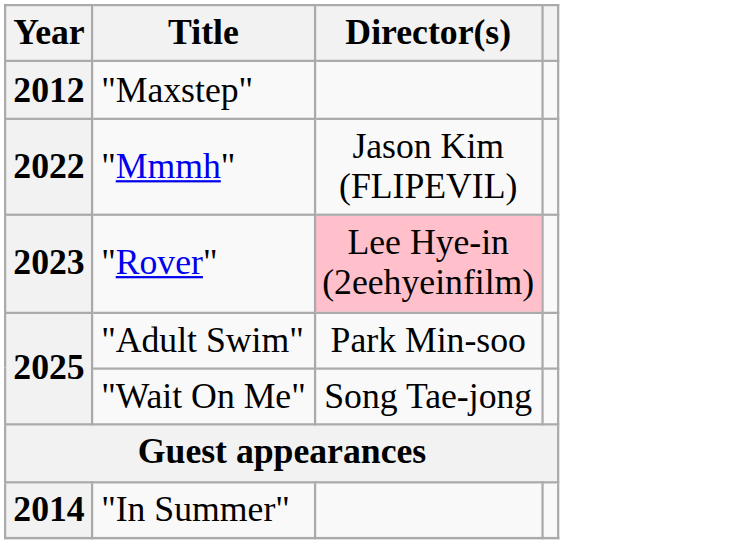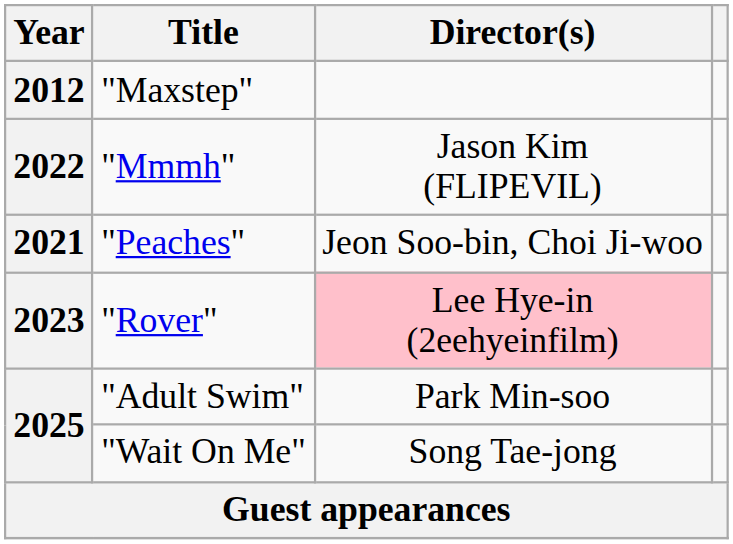+ row: 2021 | "Peaches" | Jeon Soo-bin, Choi Ji-woo
- row: 2014 | "In Summer"
